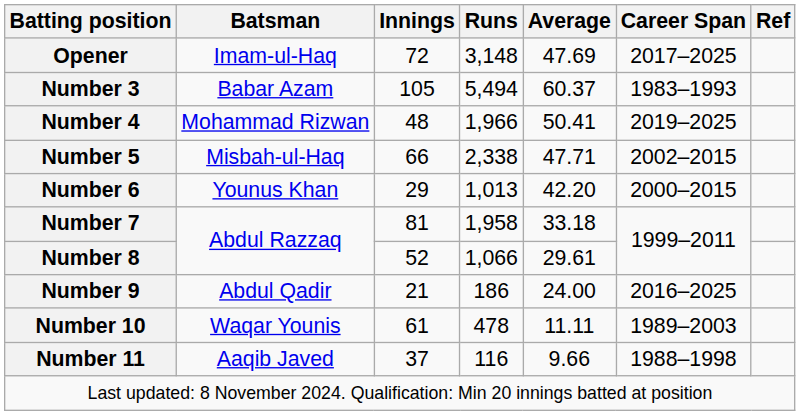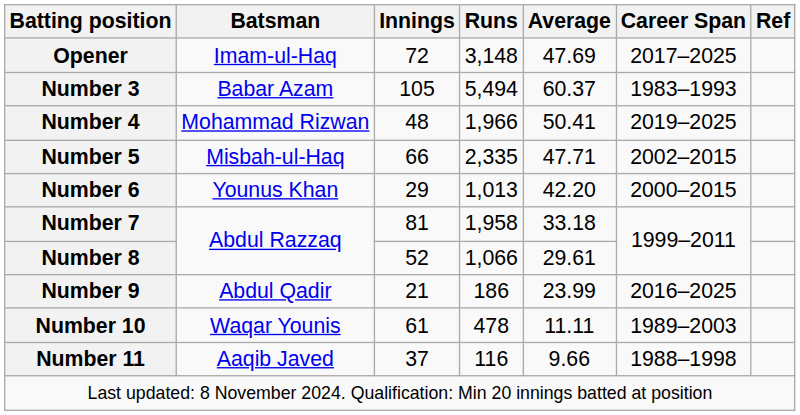Number 5 | Runs: 2,338 -> 2,335
Number 9 | Average: 24.00 -> 23.99
